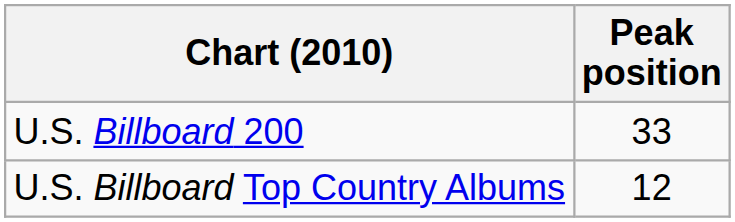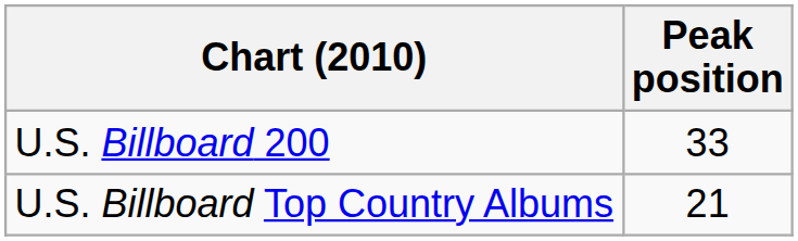U.S. Billboard Top Country Albums | Peak position: 12 -> 21
